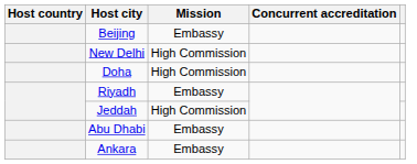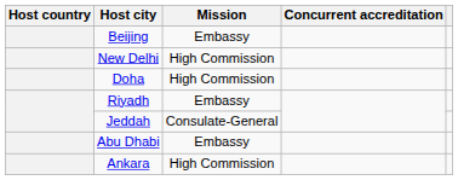Jeddah | Mission: High Commission -> Consulate-General
Ankara | Mission: Embassy -> High Commission
